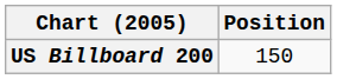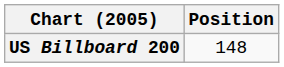US Billboard 200 | Position: 150 -> 148
